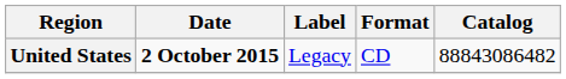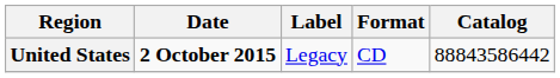United States | Catalog: 88843086482 -> 88843586442
